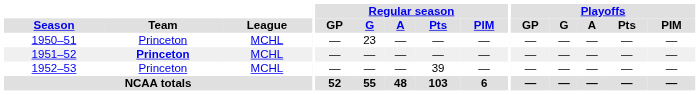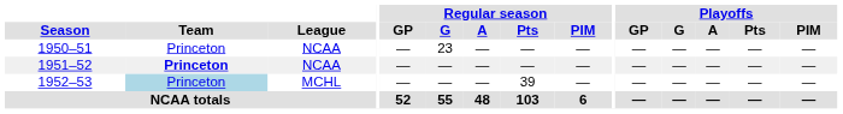1950–51 | League: MCHL -> NCAA
1951–52 | League: MCHL -> NCAA
1952–53 | Team: no background -> lightblue background
